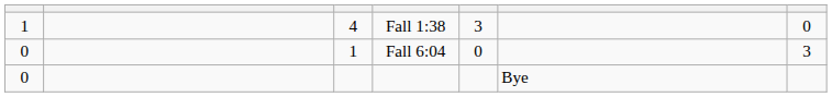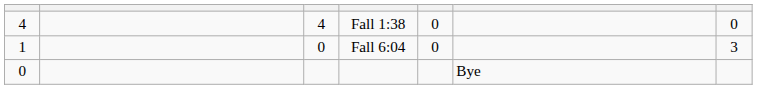Fall 1:38 | column 1: 1 -> 4
Fall 1:38 | column 5: 3 -> 0
Fall 6:04 | column 1: 0 -> 1
Fall 6:04 | column 3: 1 -> 0
